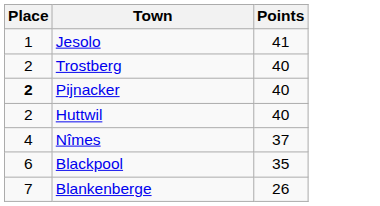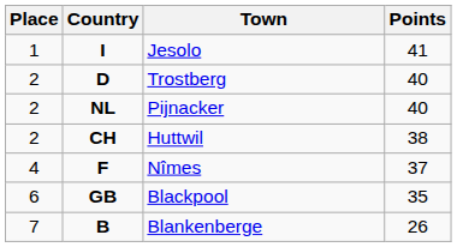+ column: Country | I | D | NL | CH | F | GB | B
Pijnacker | Place: bold -> normal
Huttwil | Points: 40 -> 38
